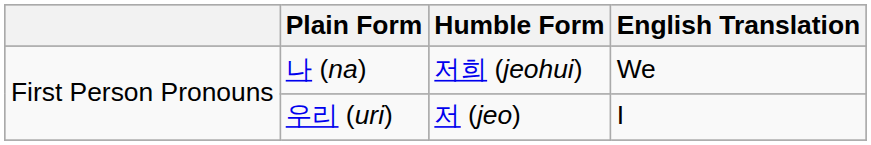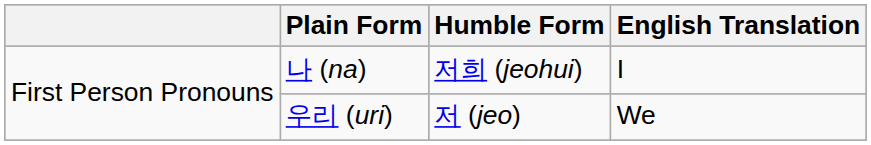나 (na) | English Translation: We -> I
우리 (uri) | English Translation: I -> We
